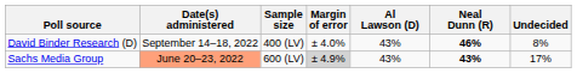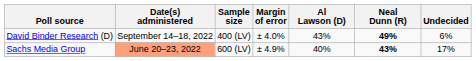David Binder Research (D) | Neal Dunn (R): 46% -> 49%
David Binder Research (D) | Undecided: 8% -> 6%
Sachs Media Group | Margin of error: lightgrey background -> no background
Sachs Media Group | Al Lawson (D): 43% -> 40%
